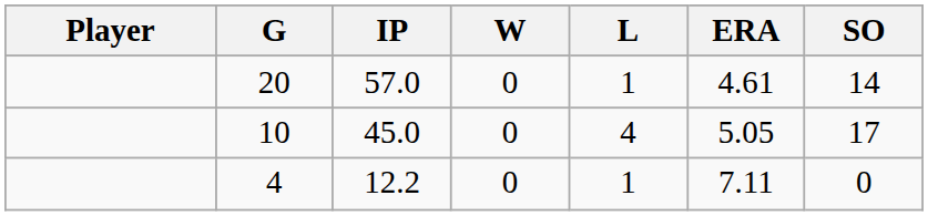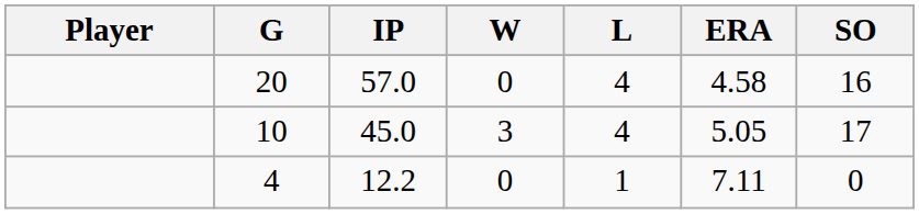20 | L: 1 -> 4
20 | ERA: 4.61 -> 4.58
20 | SO: 14 -> 16
10 | W: 0 -> 3
